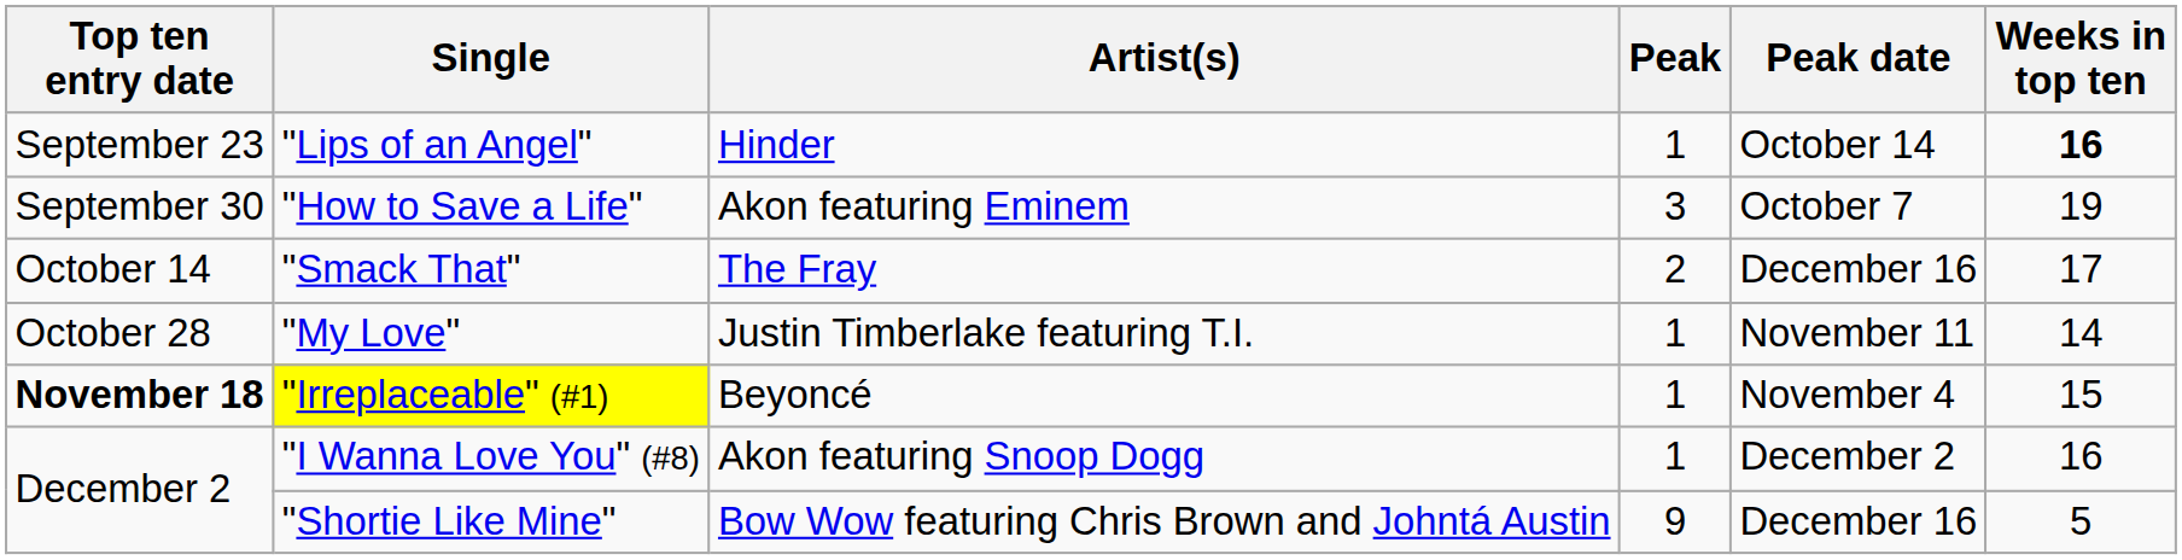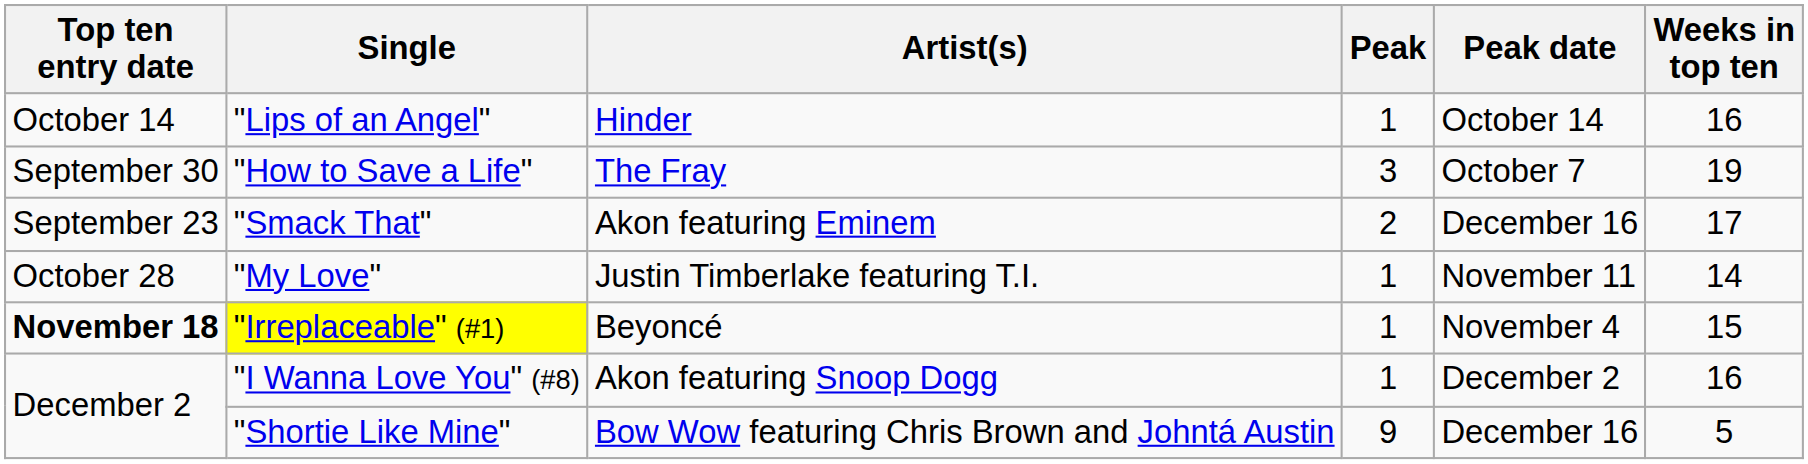"Lips of an Angel" | Top ten entry date: September 23 -> October 14
"Lips of an Angel" | Weeks in top ten: bold -> normal
"How to Save a Life" | Artist(s): Akon featuring Eminem -> The Fray
"Smack That" | Top ten entry date: October 14 -> September 23
"Smack That" | Artist(s): The Fray -> Akon featuring Eminem
